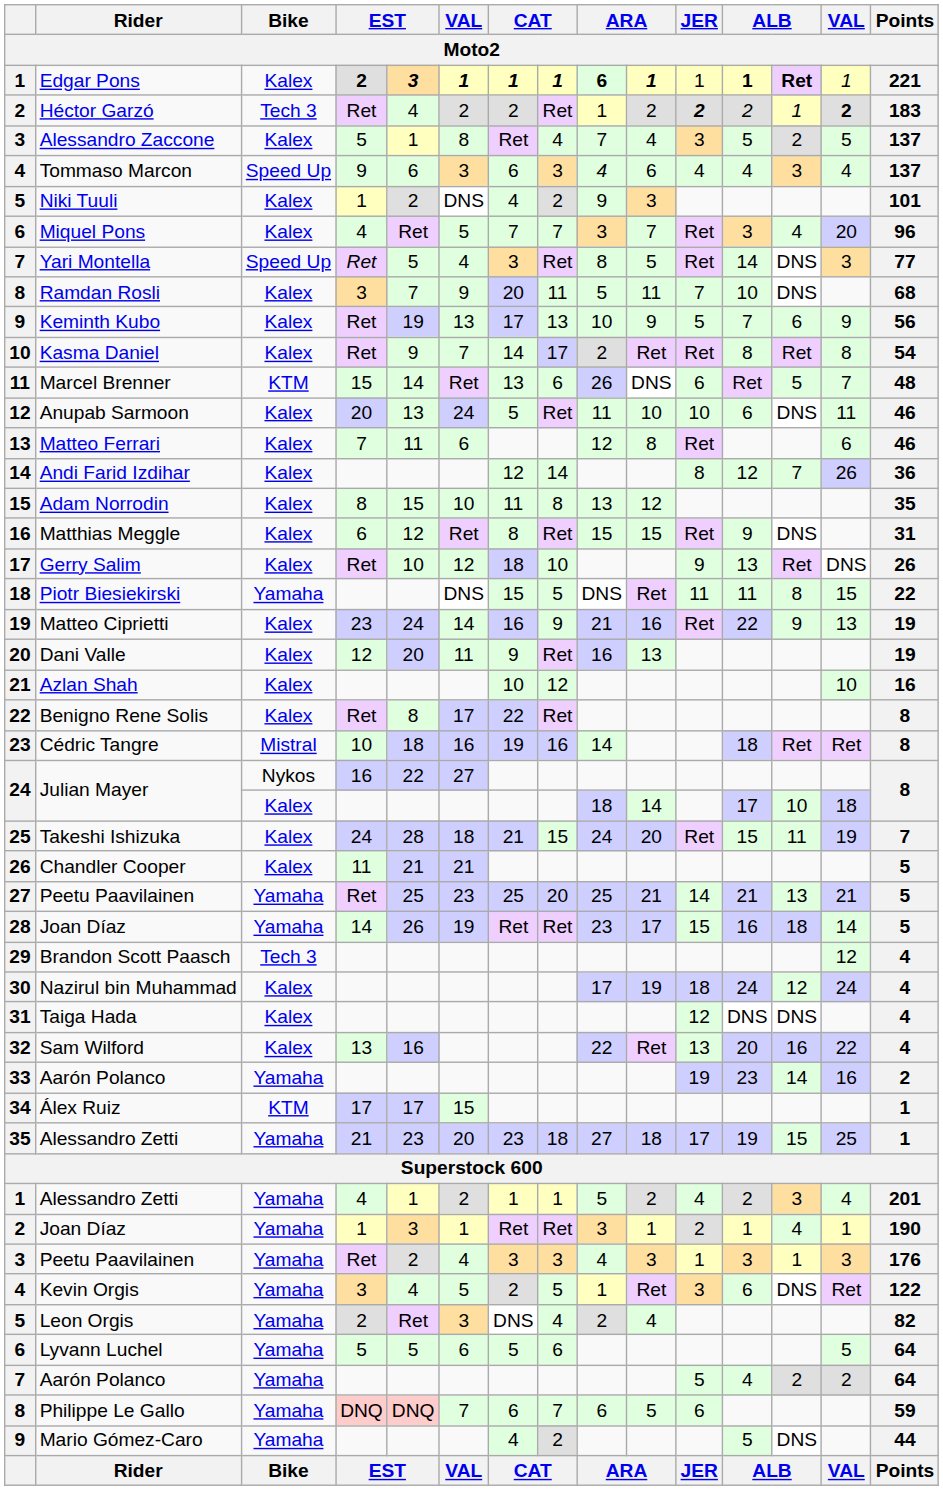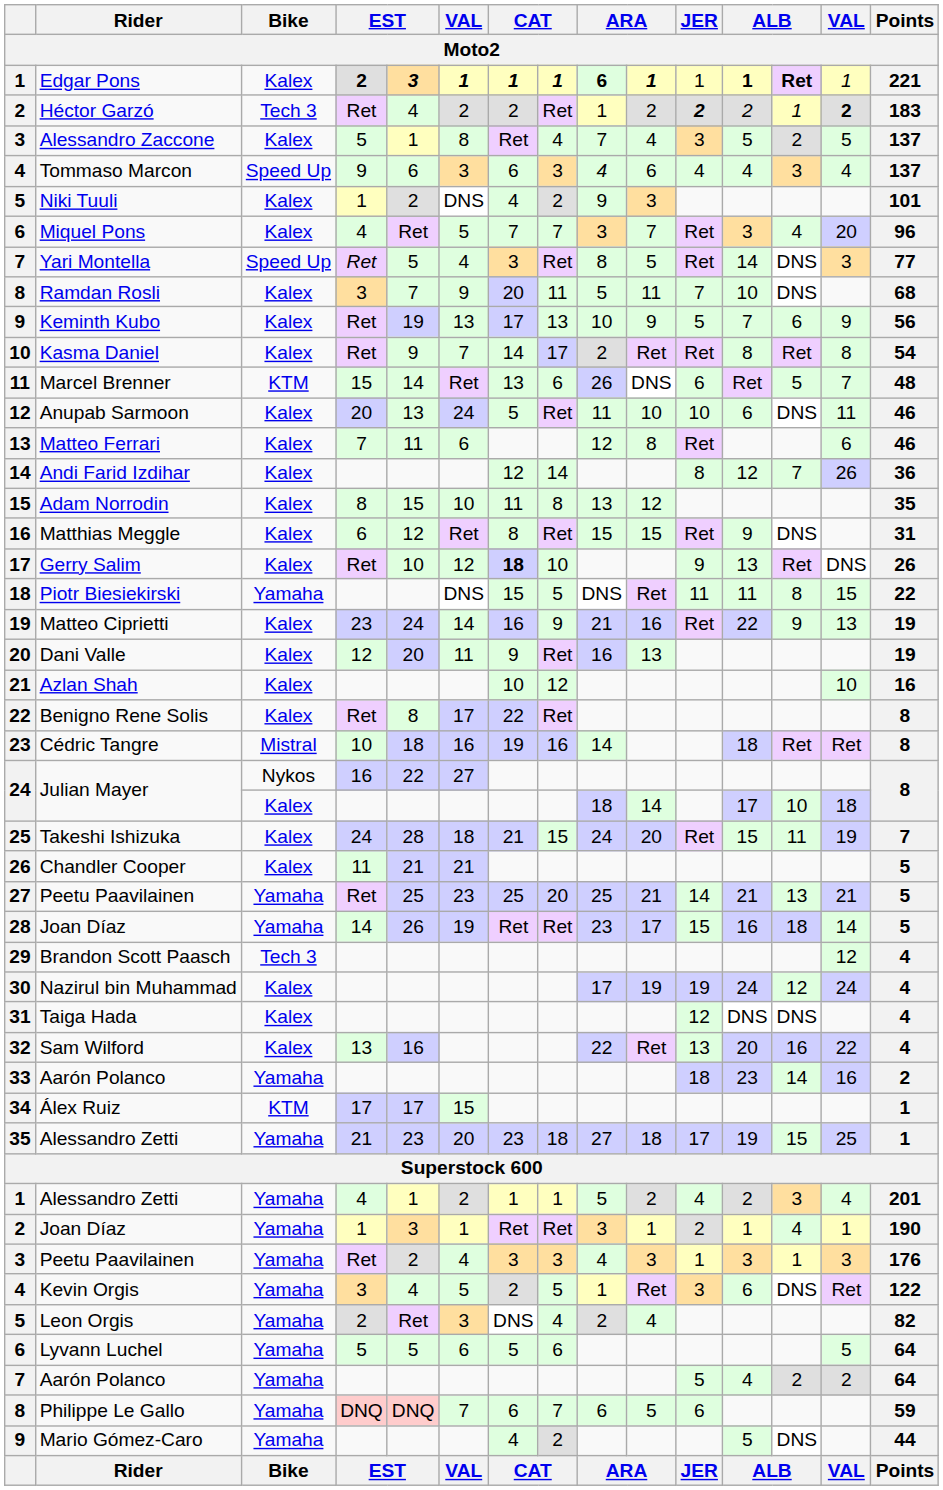Gerry Salim | column 7: normal -> bold
Nazirul bin Muhammad | JER: 18 -> 19
33 / Aarón Polanco | JER: 19 -> 18
